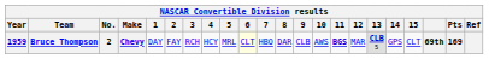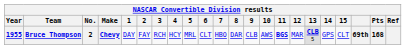Bruce Thompson | Year: 1959 -> 1955
Bruce Thompson | 6: lightyellow background -> no background
Bruce Thompson | Pts: 169 -> 168
